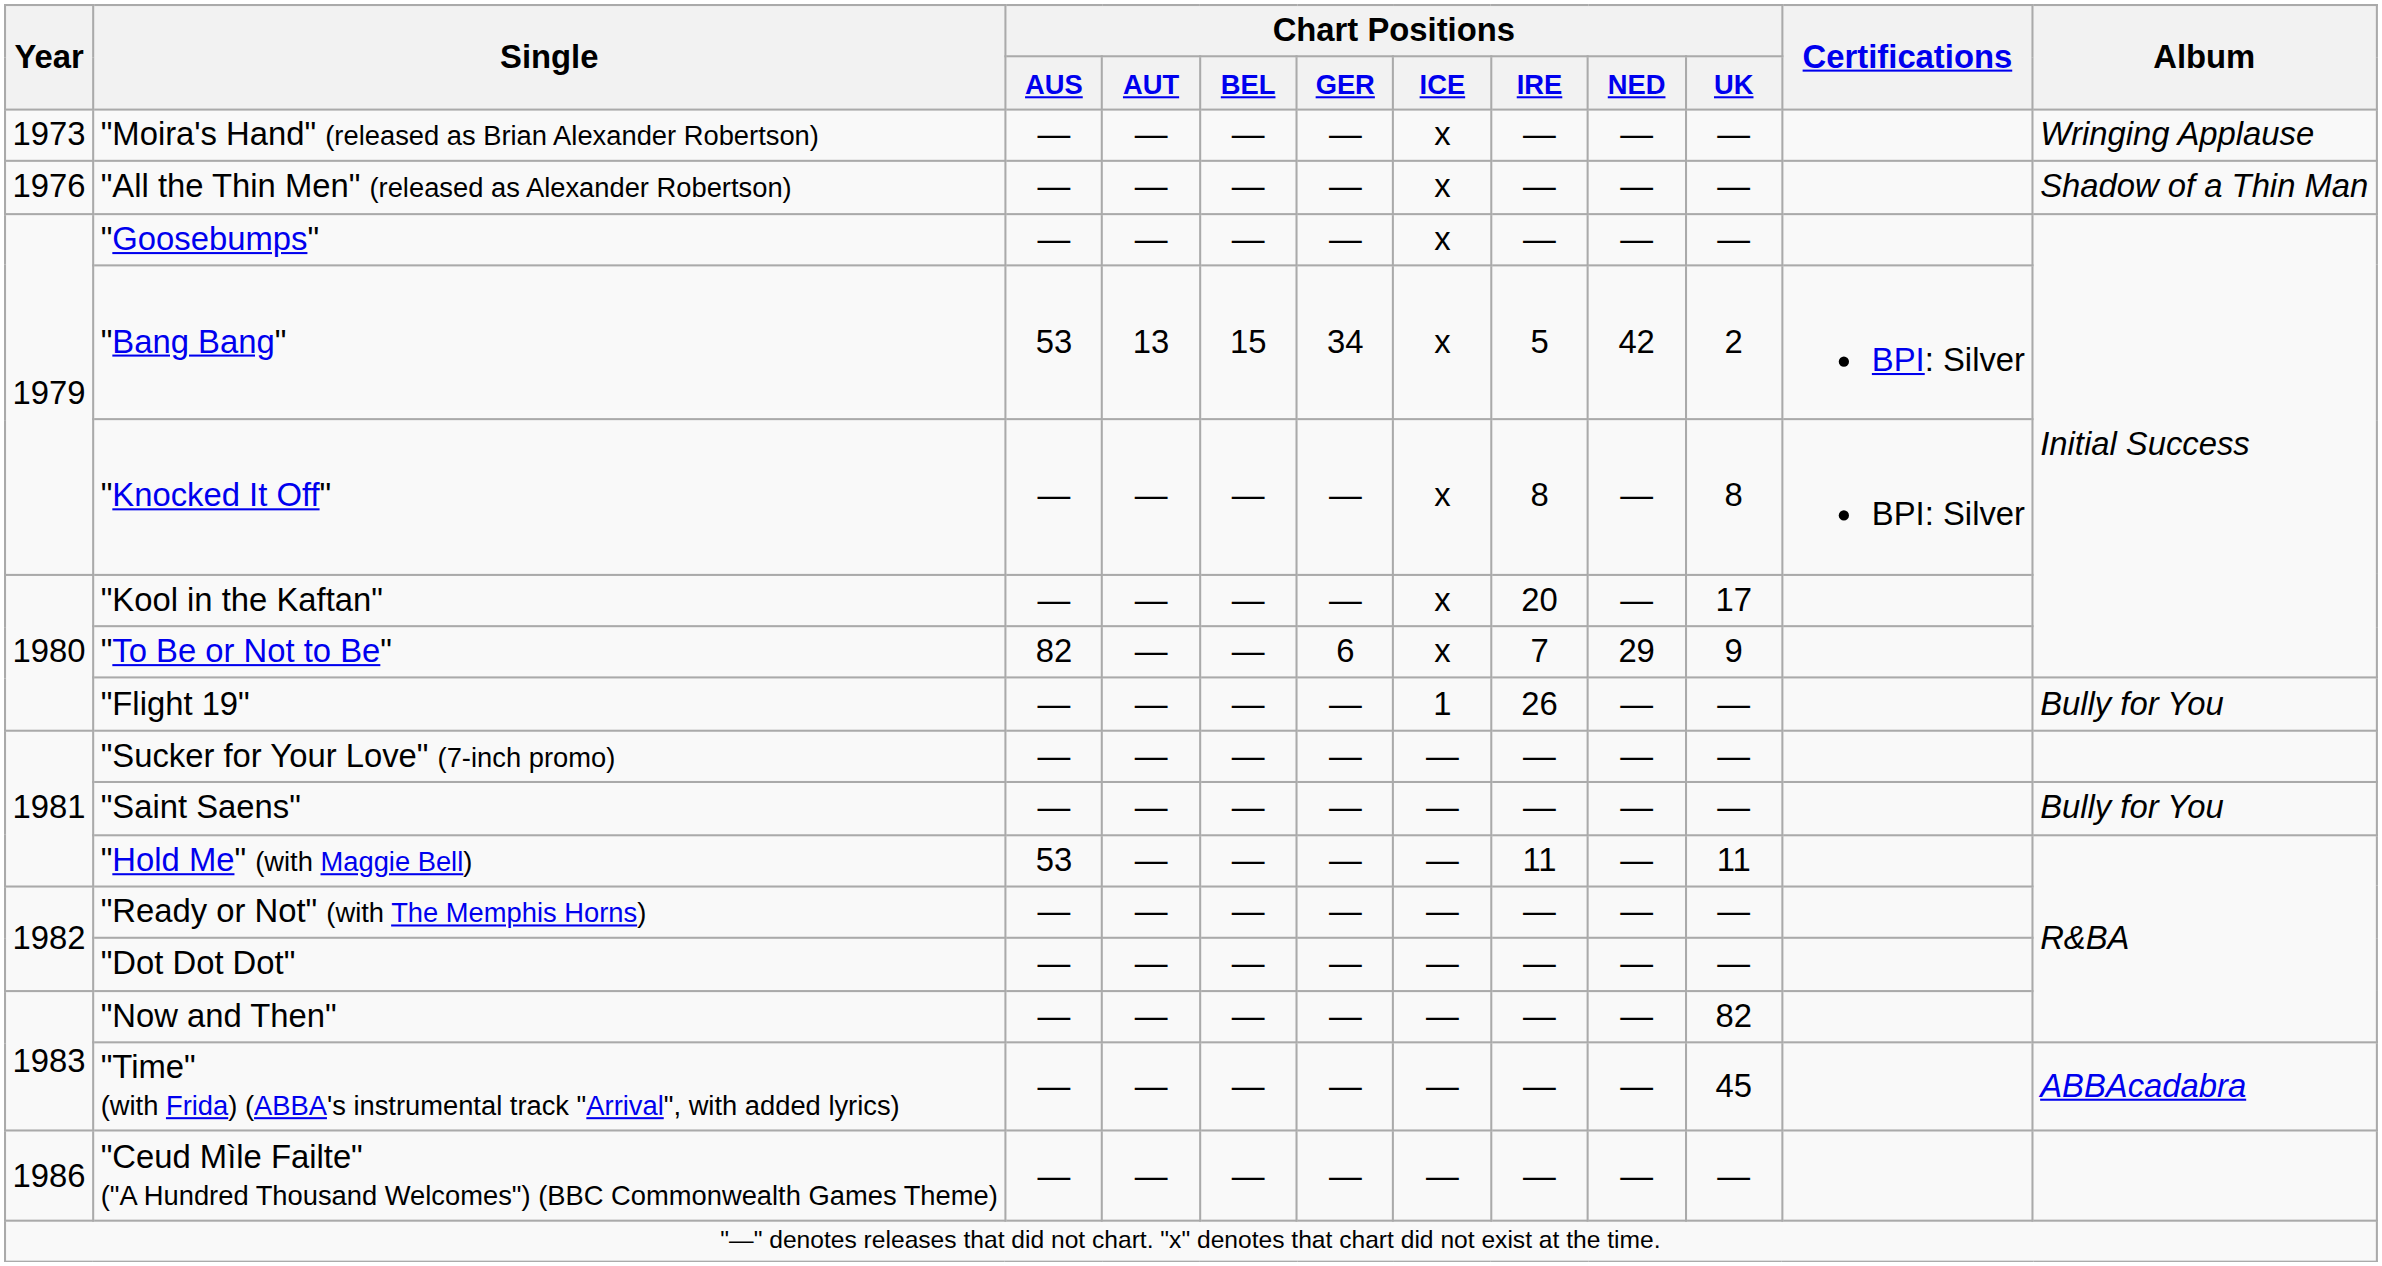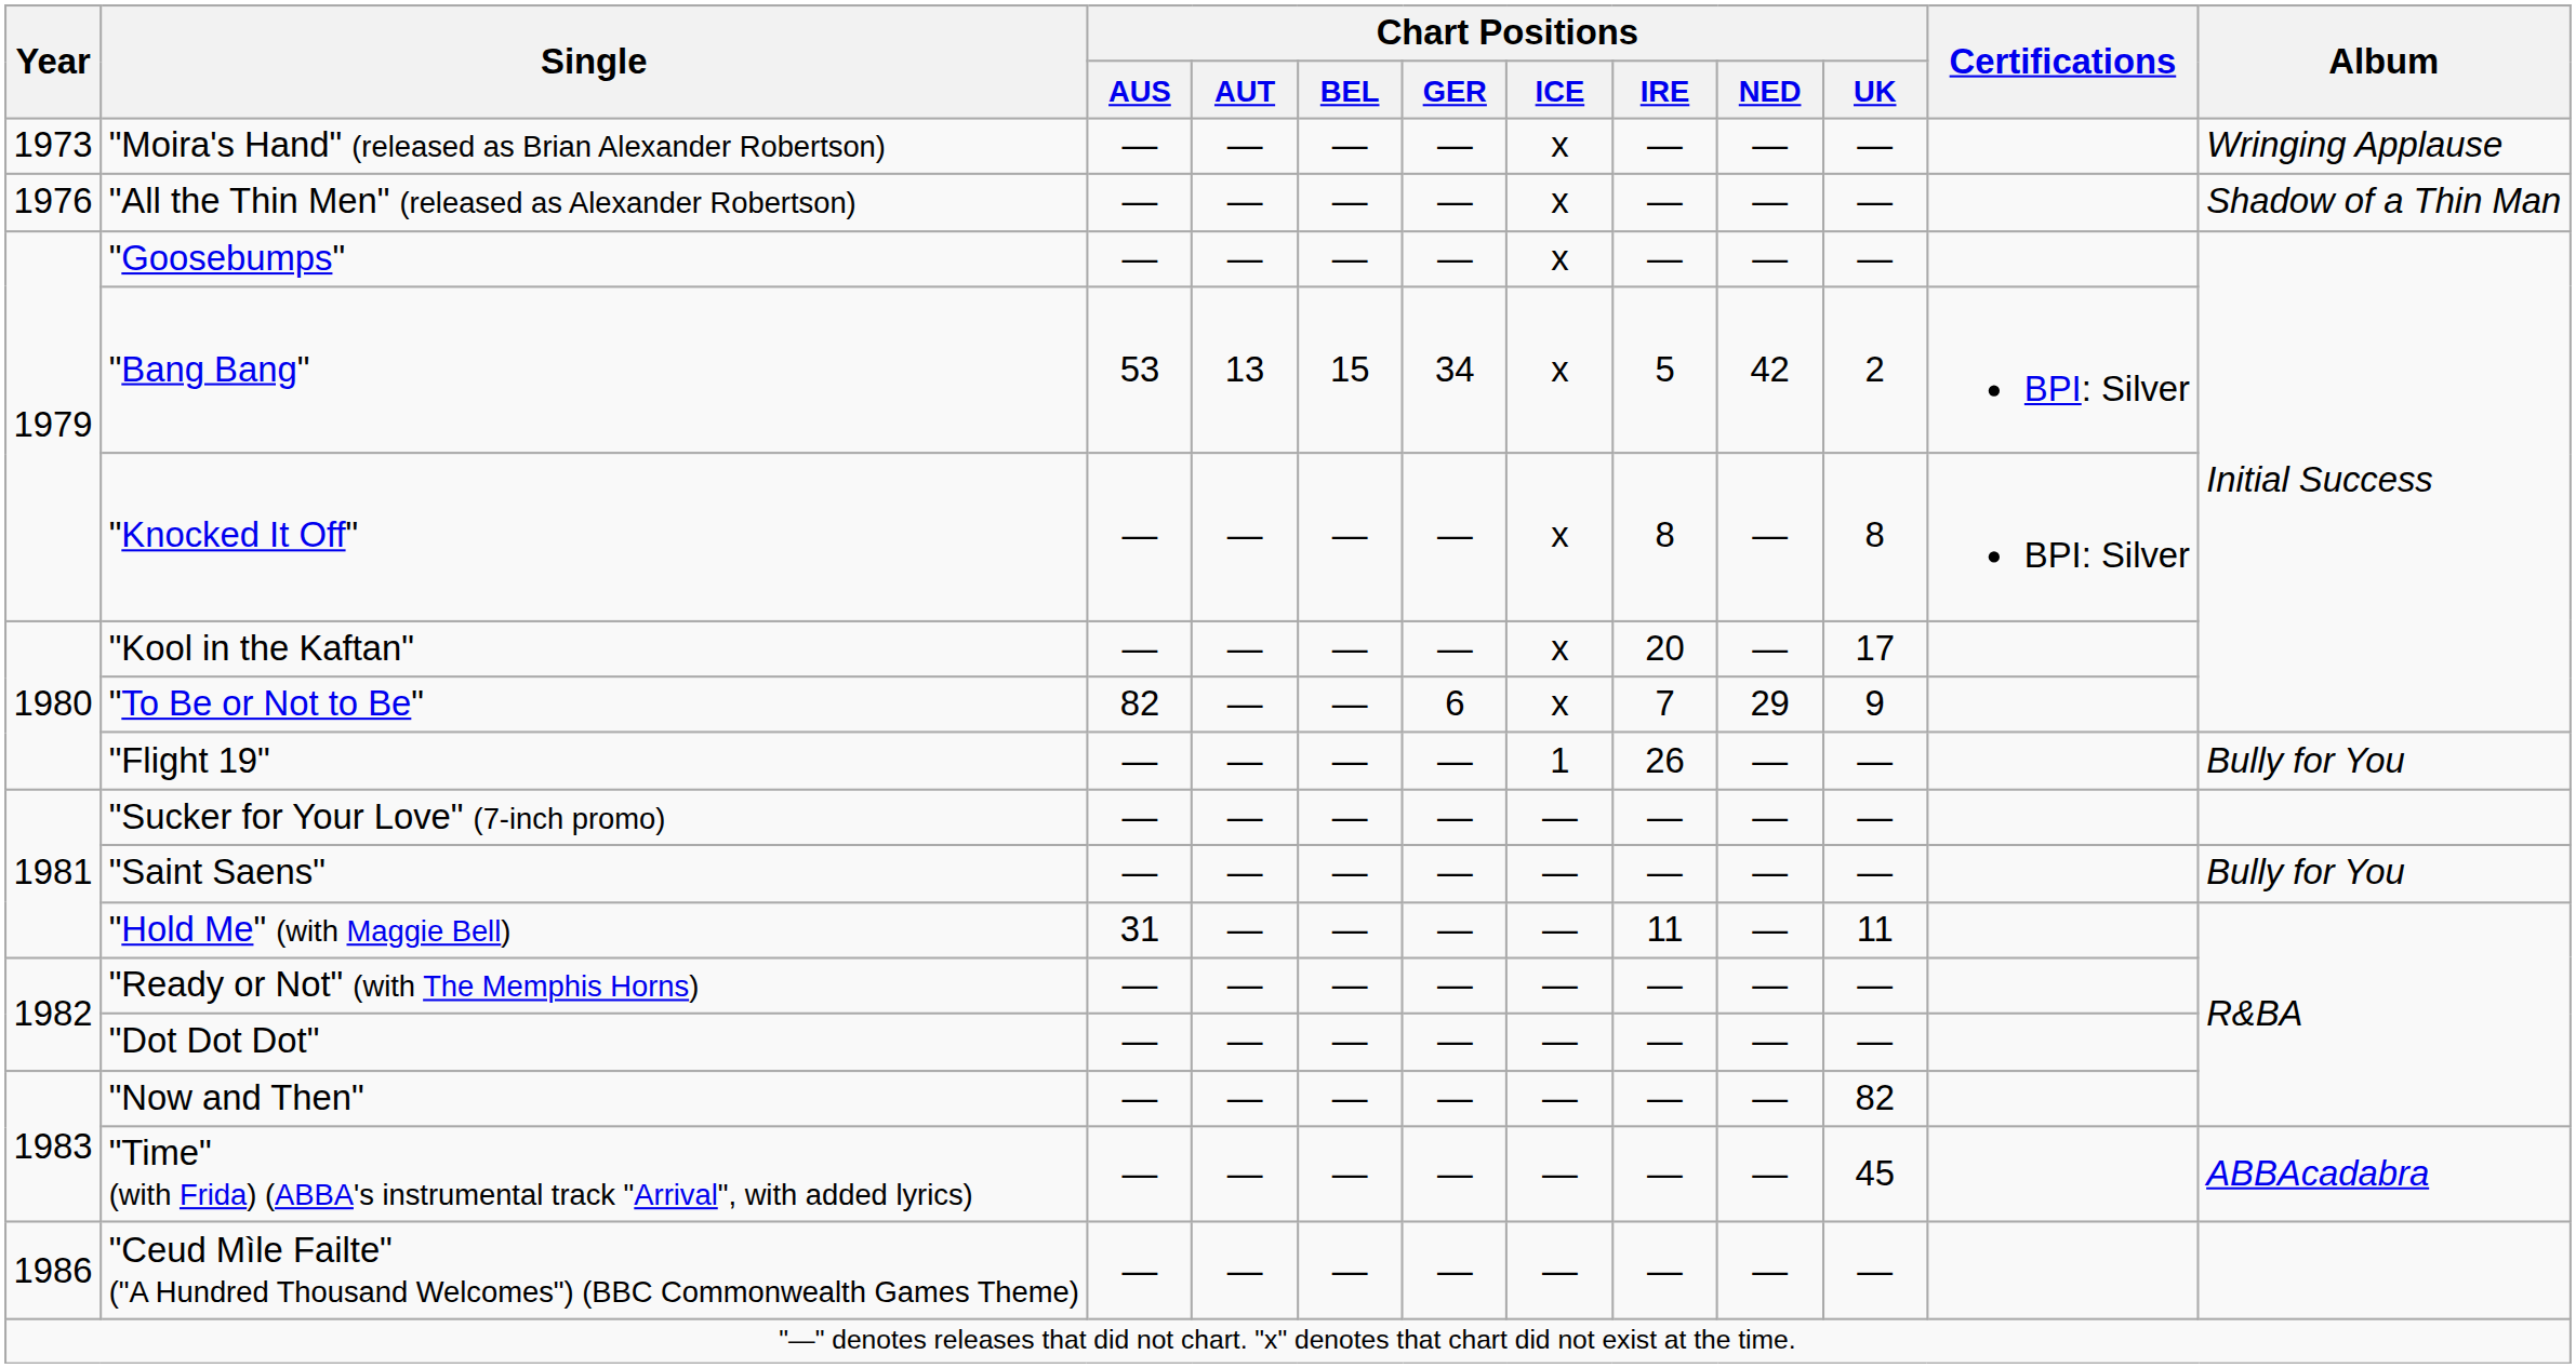"Hold Me" (with Maggie Bell) | Chart Positions / AUS: 53 -> 31
